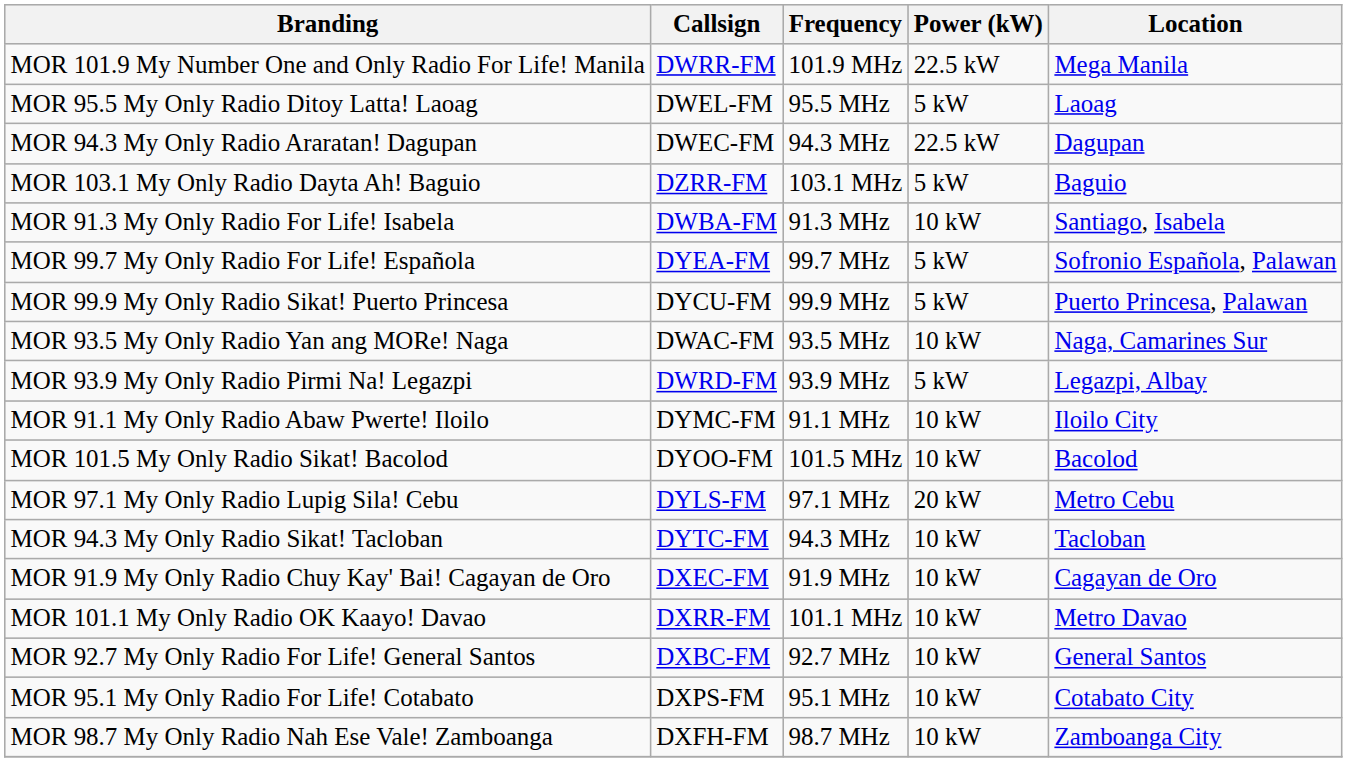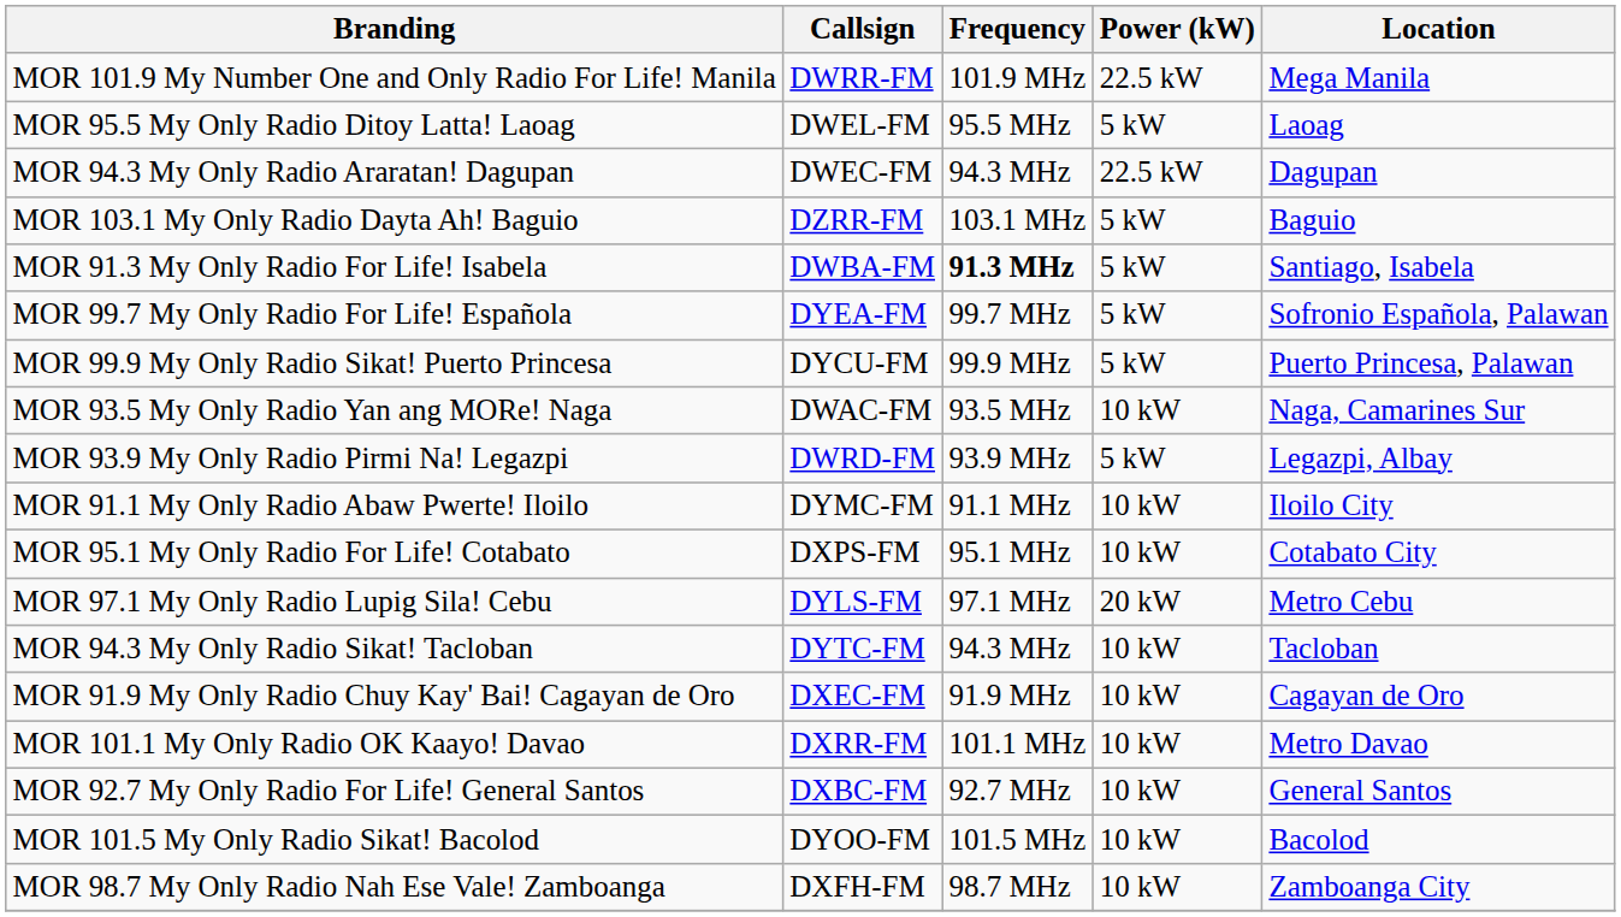MOR 91.3 My Only Radio For Life! Isabela | Frequency: normal -> bold
MOR 91.3 My Only Radio For Life! Isabela | Power (kW): 10 kW -> 5 kW
rows swapped: MOR 101.5 My Only Radio Sikat! Bacolod <-> MOR 95.1 My Only Radio For Life! Cotabato
